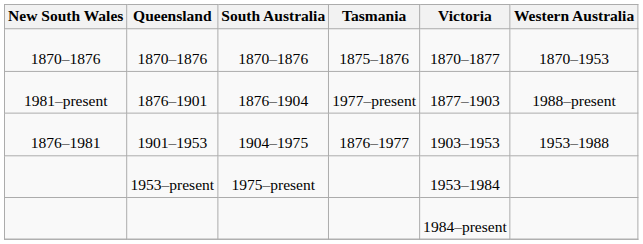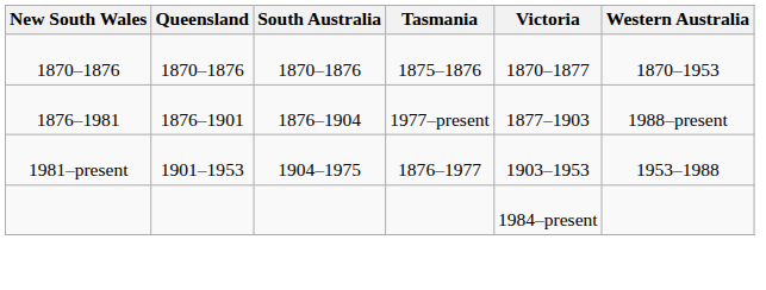1876–1901 | New South Wales: 1981–present -> 1876–1981
1901–1953 | New South Wales: 1876–1981 -> 1981–present
- row: 1953–present | 1975–present | 1953–1984
